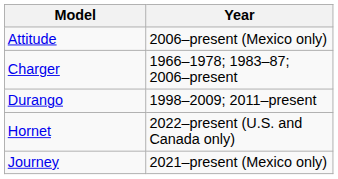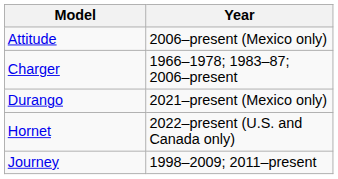Durango | Year: 1998–2009; 2011–present -> 2021–present (Mexico only)
Journey | Year: 2021–present (Mexico only) -> 1998–2009; 2011–present
